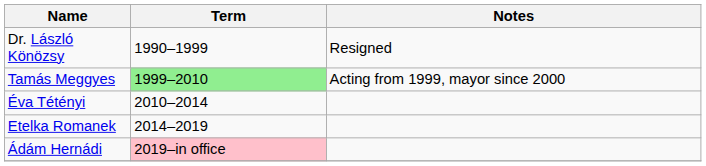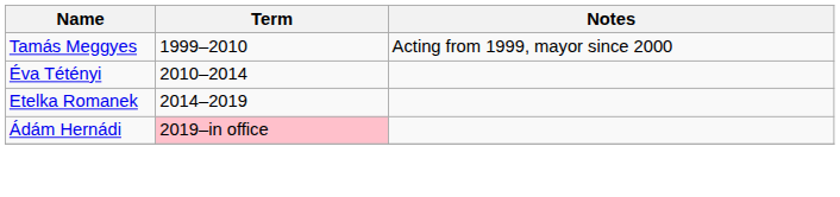- row: Dr. László Könözsy | 1990–1999 | Resigned
Tamás Meggyes | Term: lightgreen background -> no background
